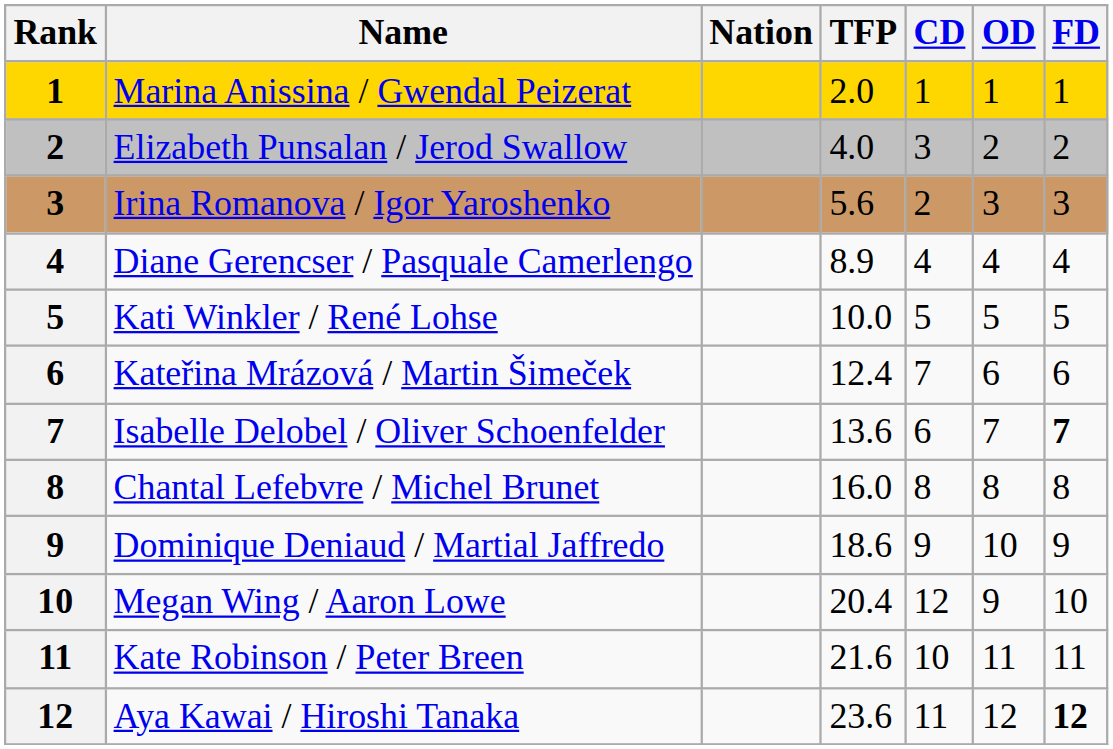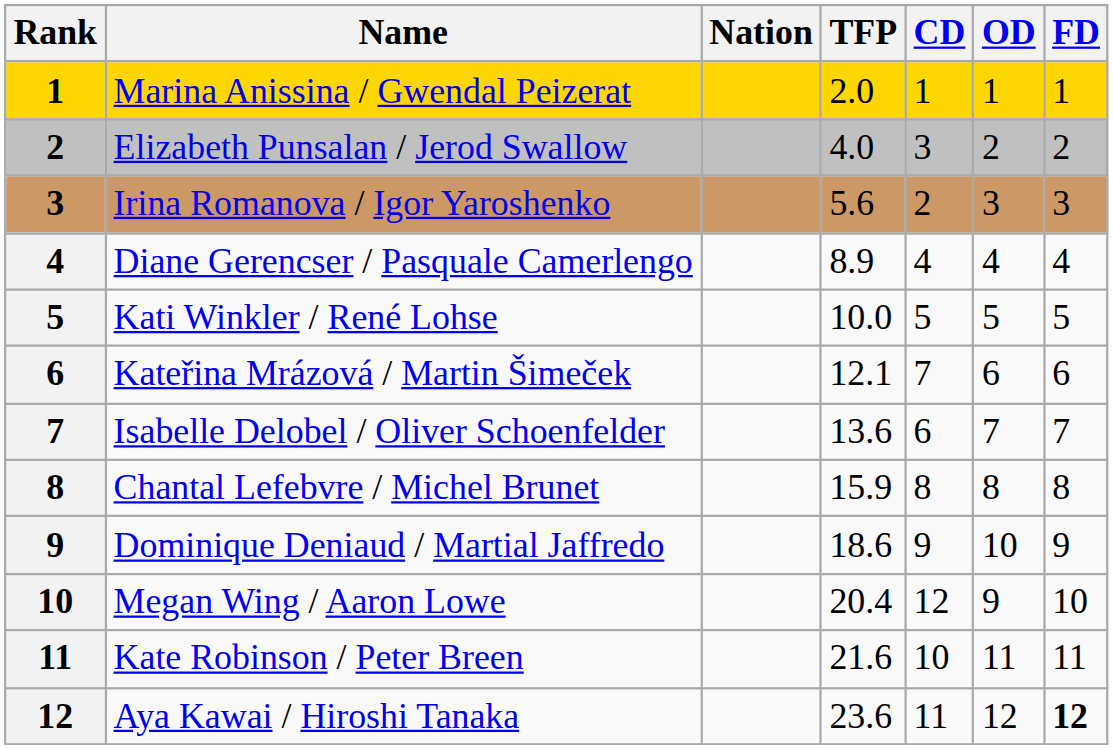Kateřina Mrázová / Martin Šimeček | TFP: 12.4 -> 12.1
Isabelle Delobel / Oliver Schoenfelder | FD: bold -> normal
Chantal Lefebvre / Michel Brunet | TFP: 16.0 -> 15.9
